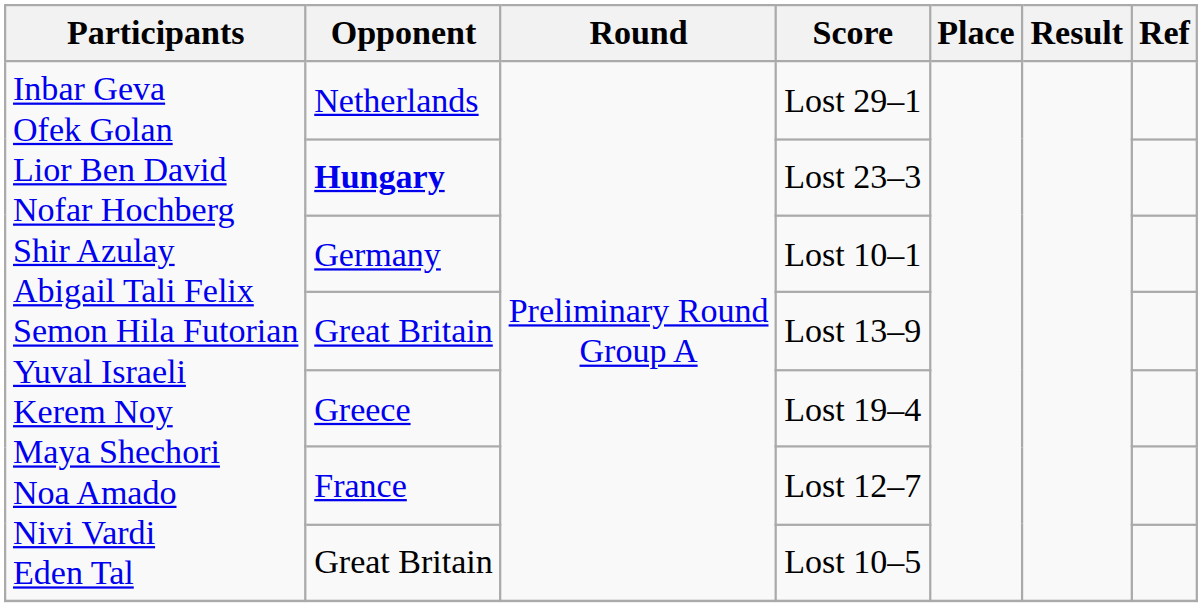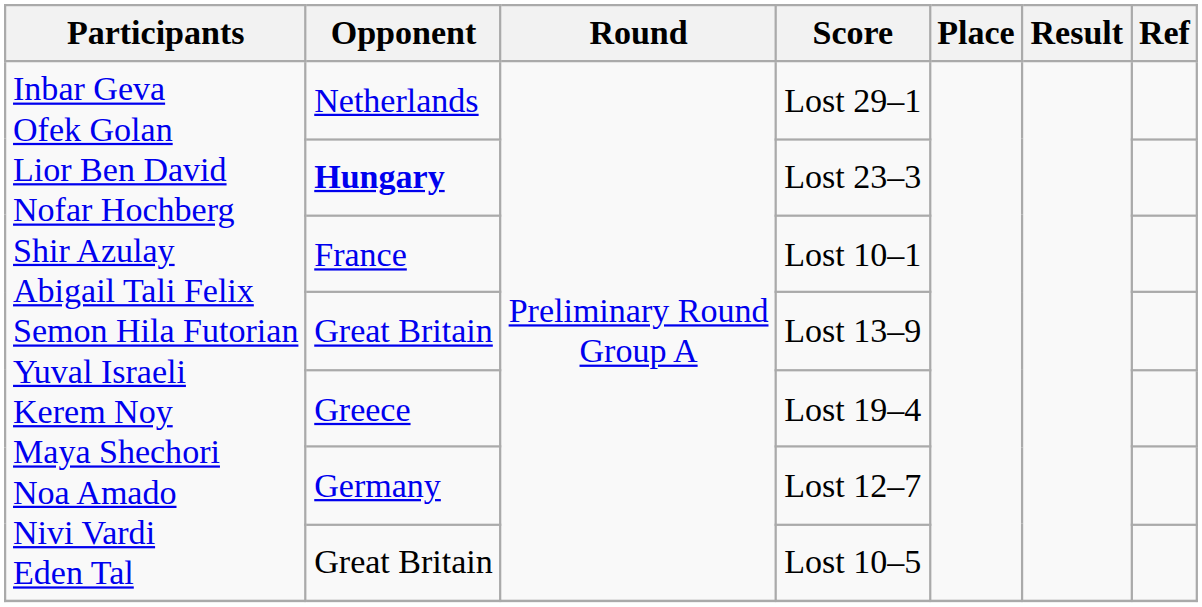Lost 10–1 | Opponent: Germany -> France
Lost 12–7 | Opponent: France -> Germany
